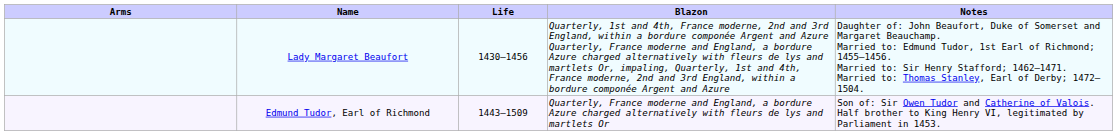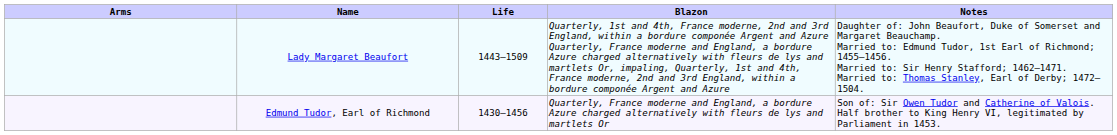Lady Margaret Beaufort | Life: 1430–1456 -> 1443–1509
Edmund Tudor, Earl of Richmond | Life: 1443–1509 -> 1430–1456
